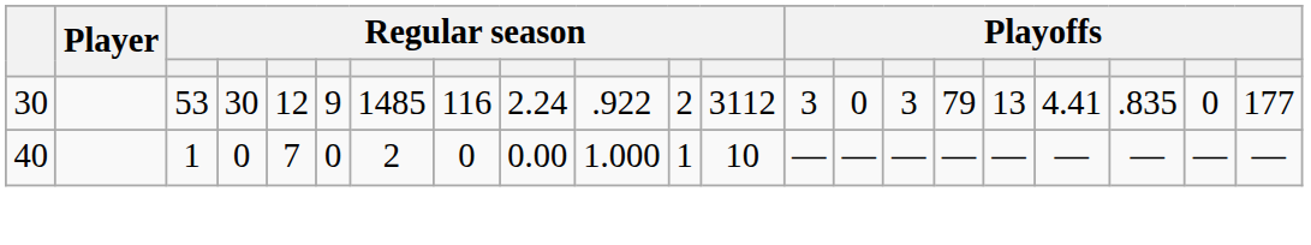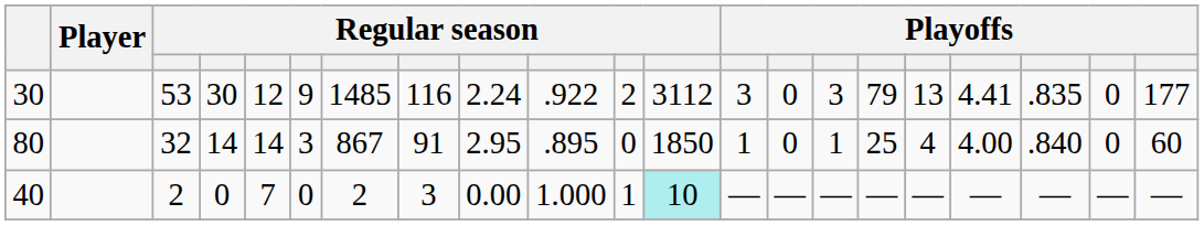+ row: 80 | 32 | 14 | 14 | 3 | 867 | 91 | 2.95 | .895 | 0 | 1850 | 1 | 0 | 1 | 25 | 4 | 4.00 | .840 | 0 | 60
40 | column 3: 1 -> 2
40 | column 8: 0 -> 3
40 | column 12: no background -> paleturquoise background
